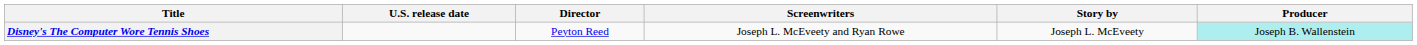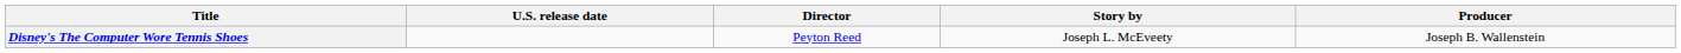- column: Screenwriters | Joseph L. McEveety and Ryan Rowe
Disney's The Computer Wore Tennis Shoes | Producer: paleturquoise background -> no background
